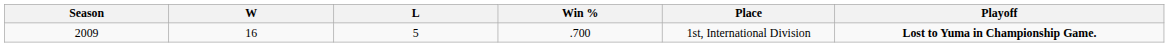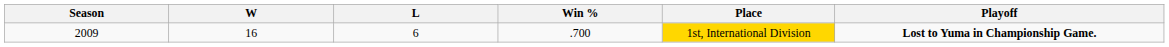2009 | L: 5 -> 6
2009 | Place: no background -> gold background
